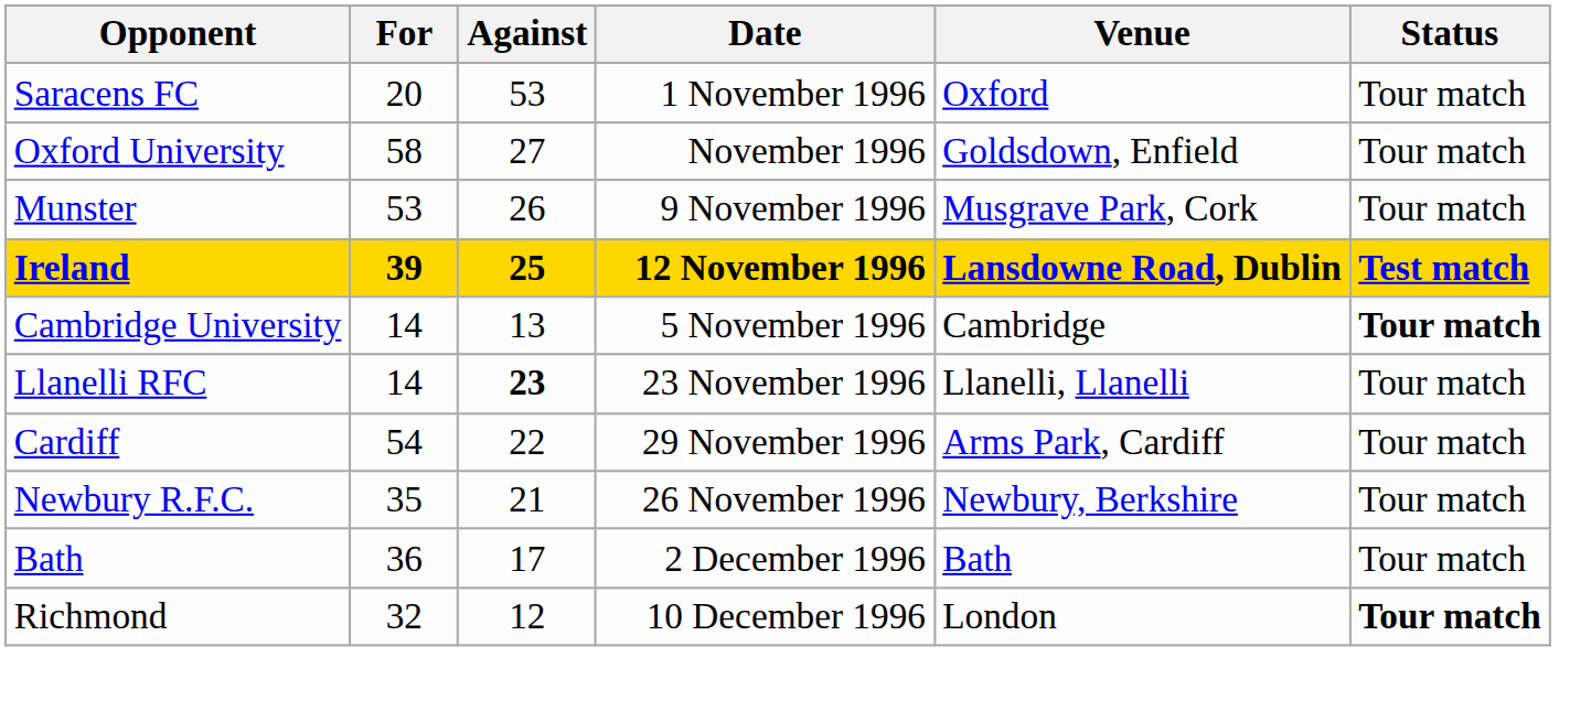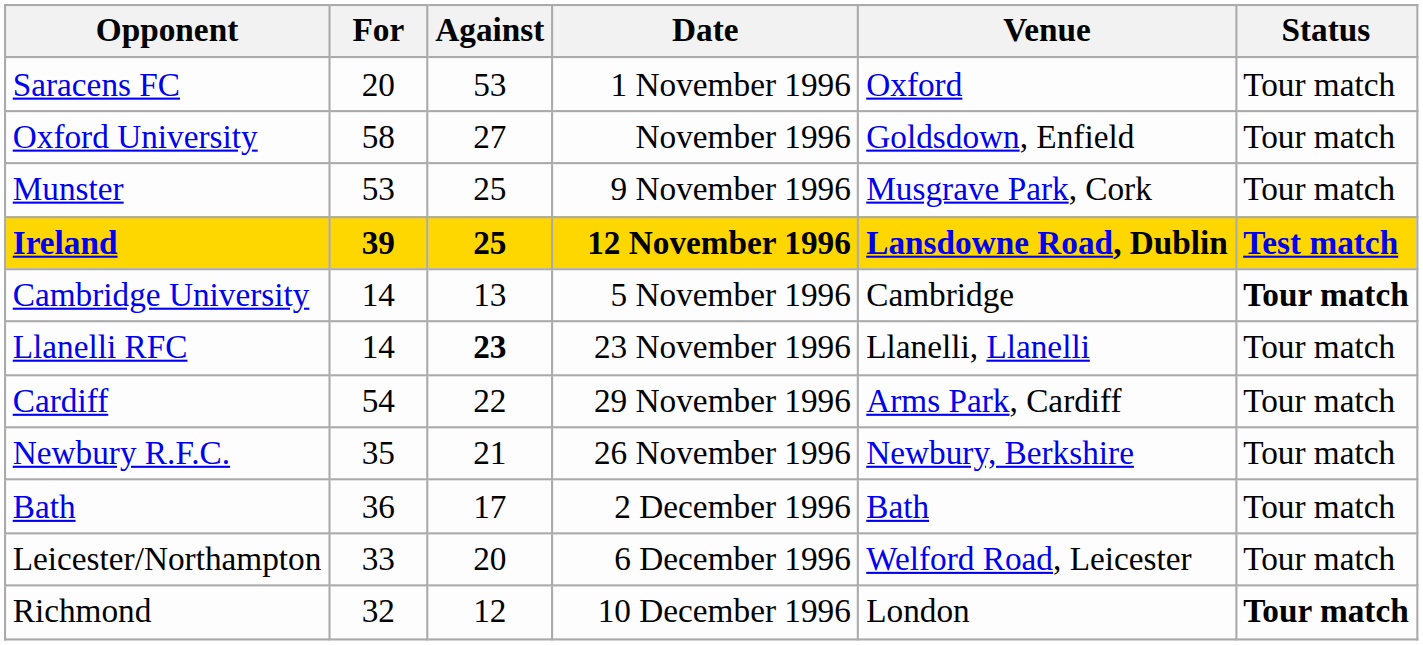Munster | Against: 26 -> 25
+ row: Leicester/Northampton | 33 | 20 | 6 December 1996 | Welford Road, Leicester | Tour match
